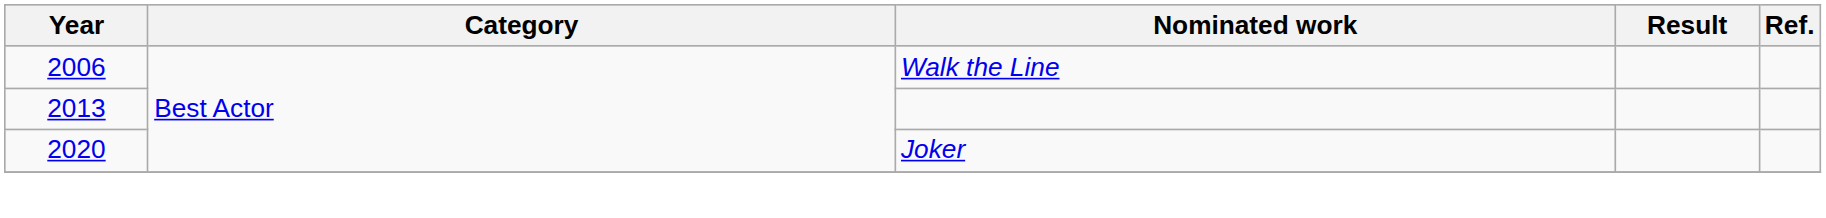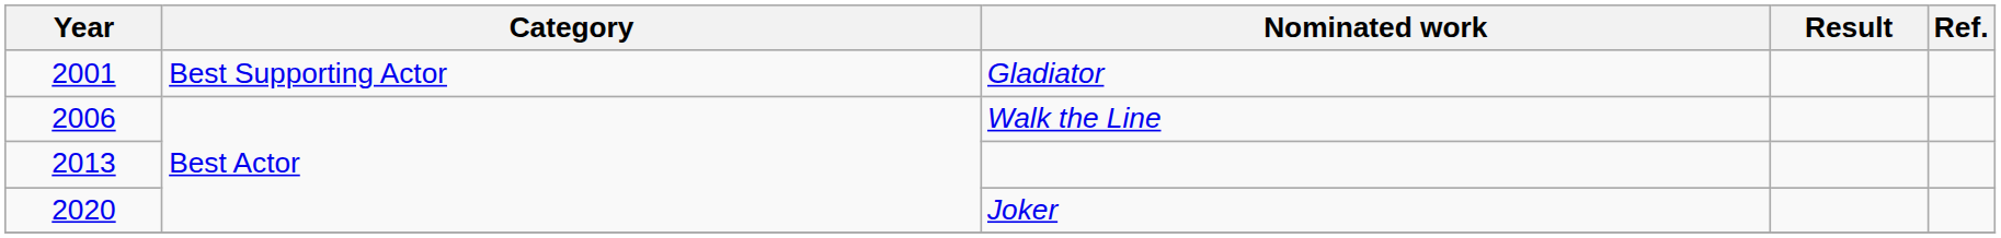+ row: 2001 | Best Supporting Actor | Gladiator
